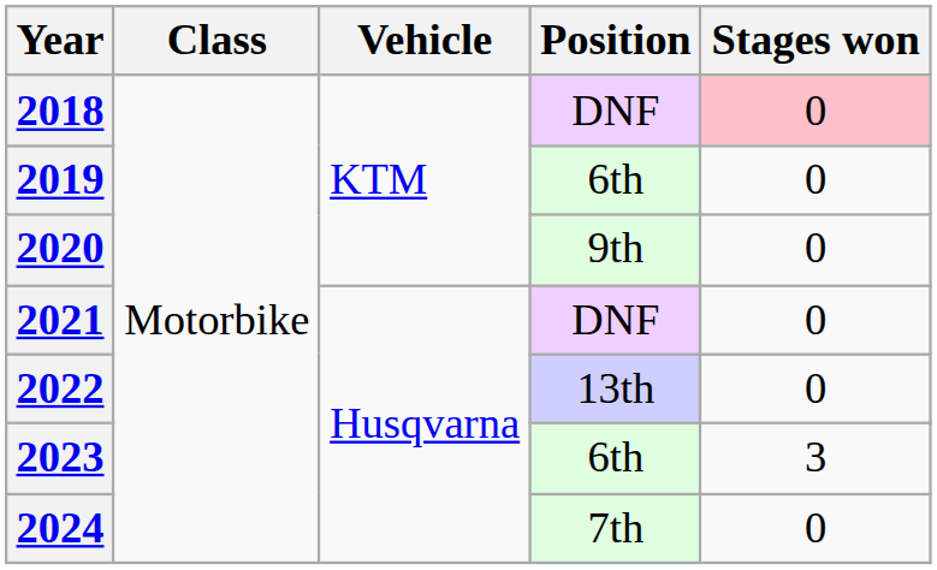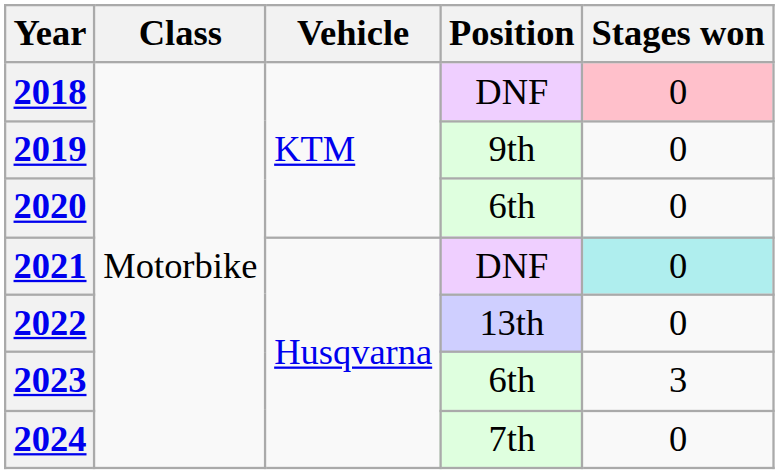2019 | Position: 6th -> 9th
2020 | Position: 9th -> 6th
2021 | Stages won: no background -> paleturquoise background
